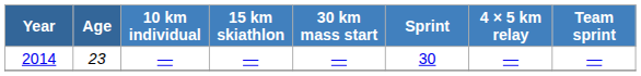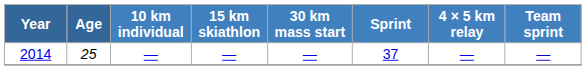2014 | Age: 23 -> 25
2014 | Sprint: 30 -> 37
